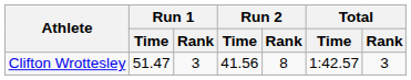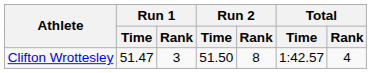Clifton Wrottesley | Run 2 / Time: 41.56 -> 51.50
Clifton Wrottesley | Total / Rank: 3 -> 4
